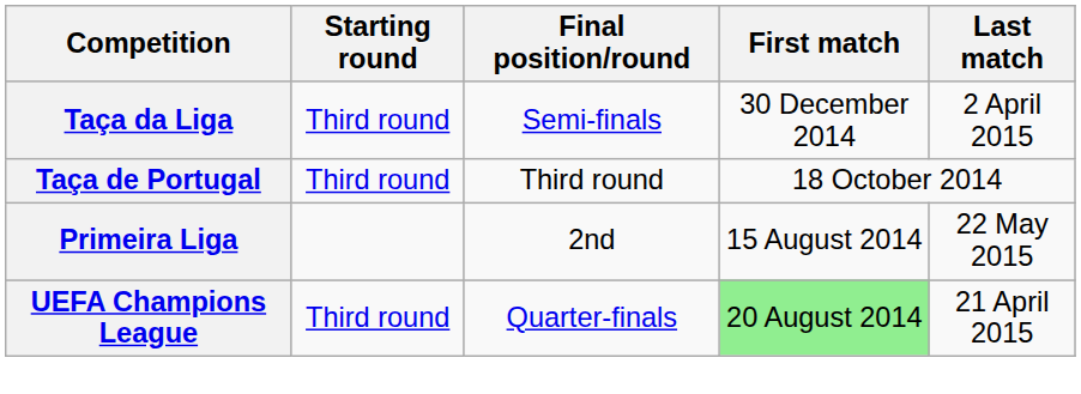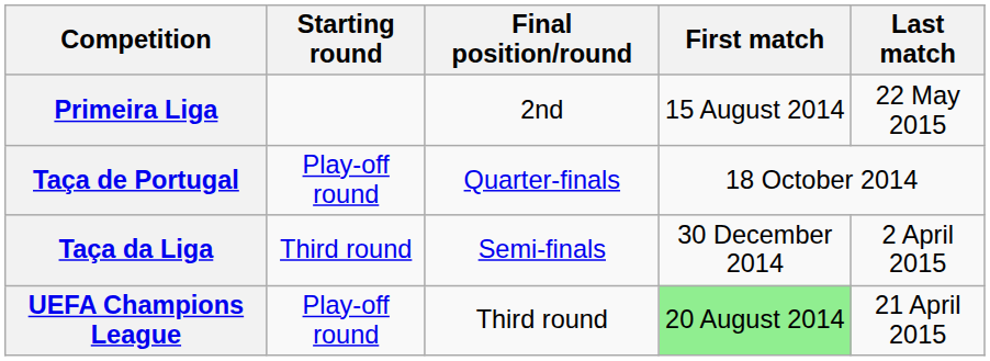rows swapped: Primeira Liga <-> Taça da Liga
Taça de Portugal | Starting round: Third round -> Play-off round
Taça de Portugal | Final position/round: Third round -> Quarter-finals
UEFA Champions League | Starting round: Third round -> Play-off round
UEFA Champions League | Final position/round: Quarter-finals -> Third round
